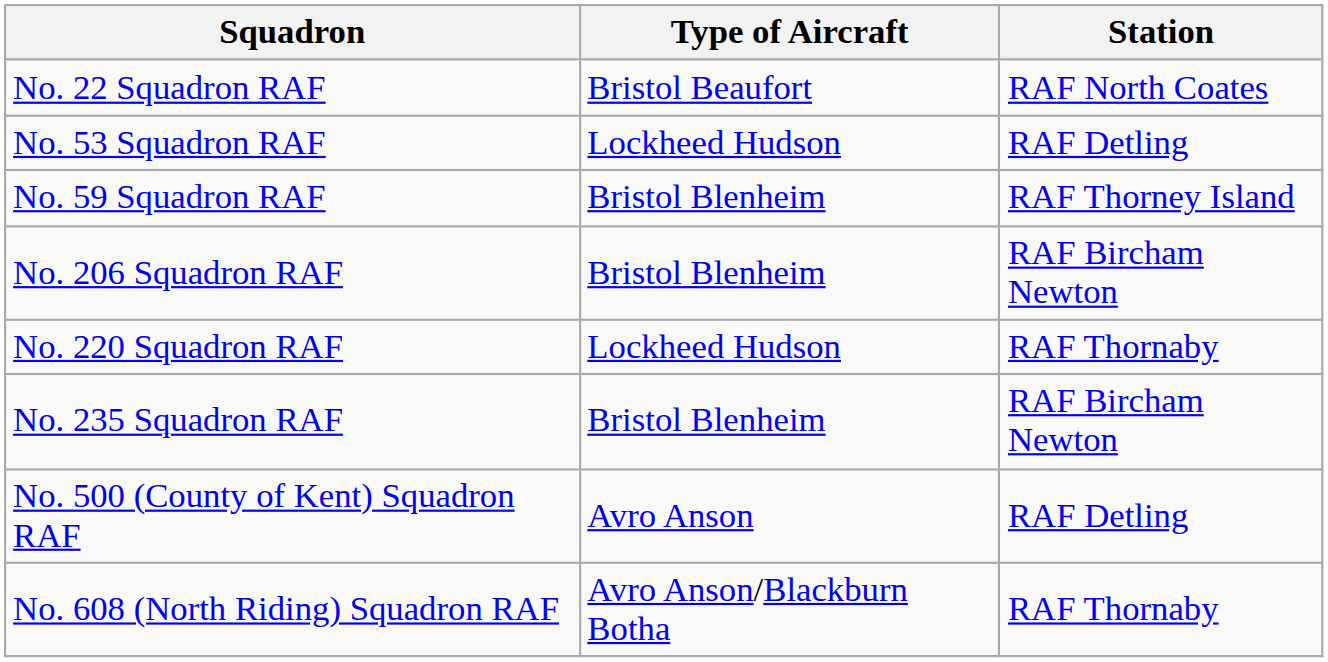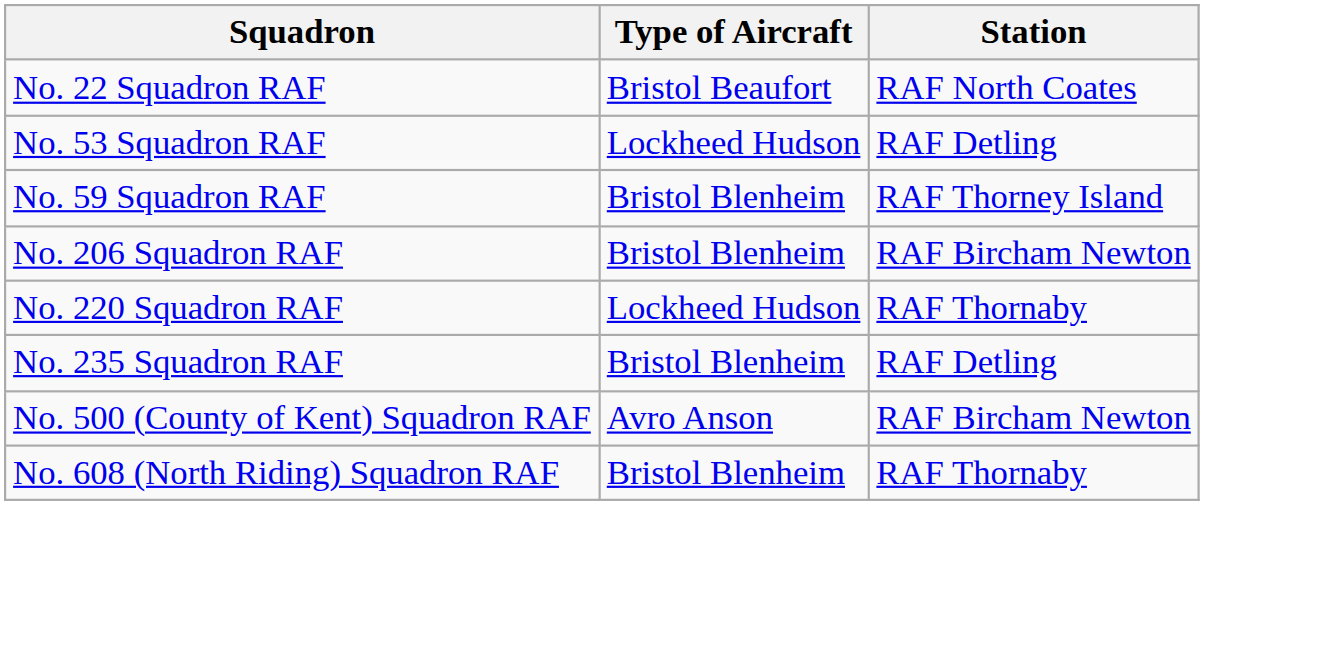No. 235 Squadron RAF | Station: RAF Bircham Newton -> RAF Detling
No. 500 (County of Kent) Squadron RAF | Station: RAF Detling -> RAF Bircham Newton
No. 608 (North Riding) Squadron RAF | Type of Aircraft: Avro Anson/Blackburn Botha -> Bristol Blenheim
